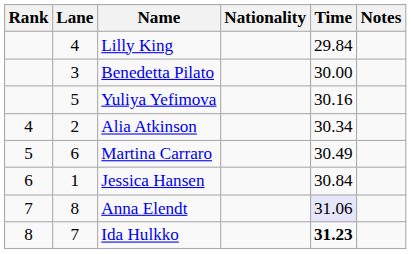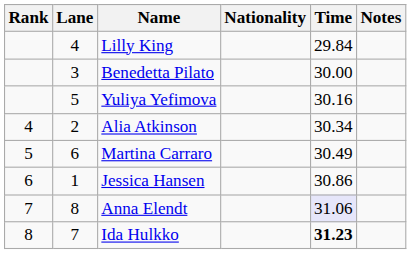Jessica Hansen | Time: 30.84 -> 30.86
